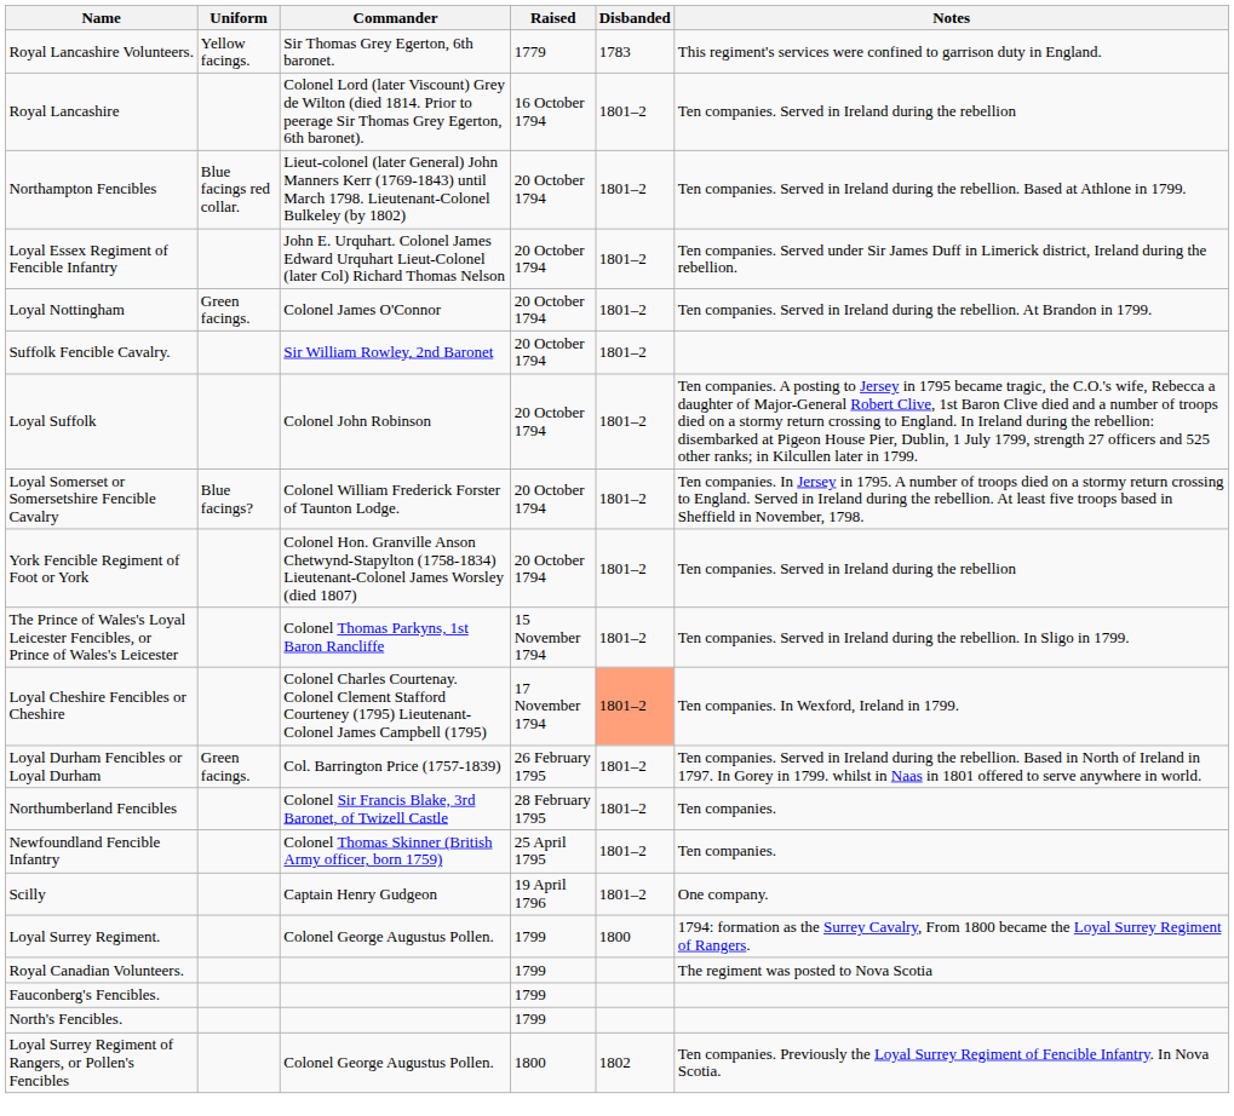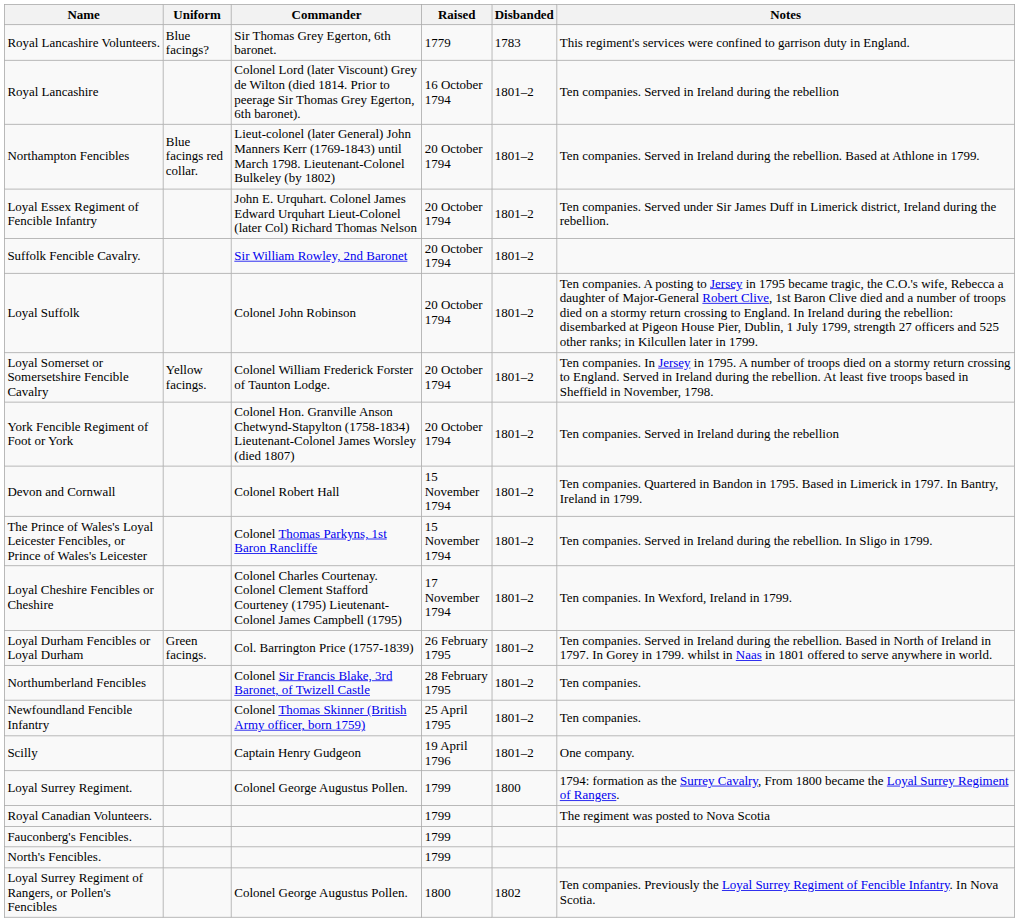Royal Lancashire Volunteers. | Uniform: Yellow facings. -> Blue facings?
- row: Loyal Nottingham | Green facings. | Colonel James O'Connor | 20 October 1794 | 1801–2 | Ten companies. Served in Ireland during the rebellion. At Brandon in 1799.
Loyal Somerset or Somersetshire Fencible Cavalry | Uniform: Blue facings? -> Yellow facings.
+ row: Devon and Cornwall | Colonel Robert Hall | 15 November 1794 | 1801–2 | Ten companies. Quartered in Bandon in 1795. Based in Limerick in 1797. In Bantry, Ireland in 1799.
Loyal Cheshire Fencibles or Cheshire | Disbanded: lightsalmon background -> no background
